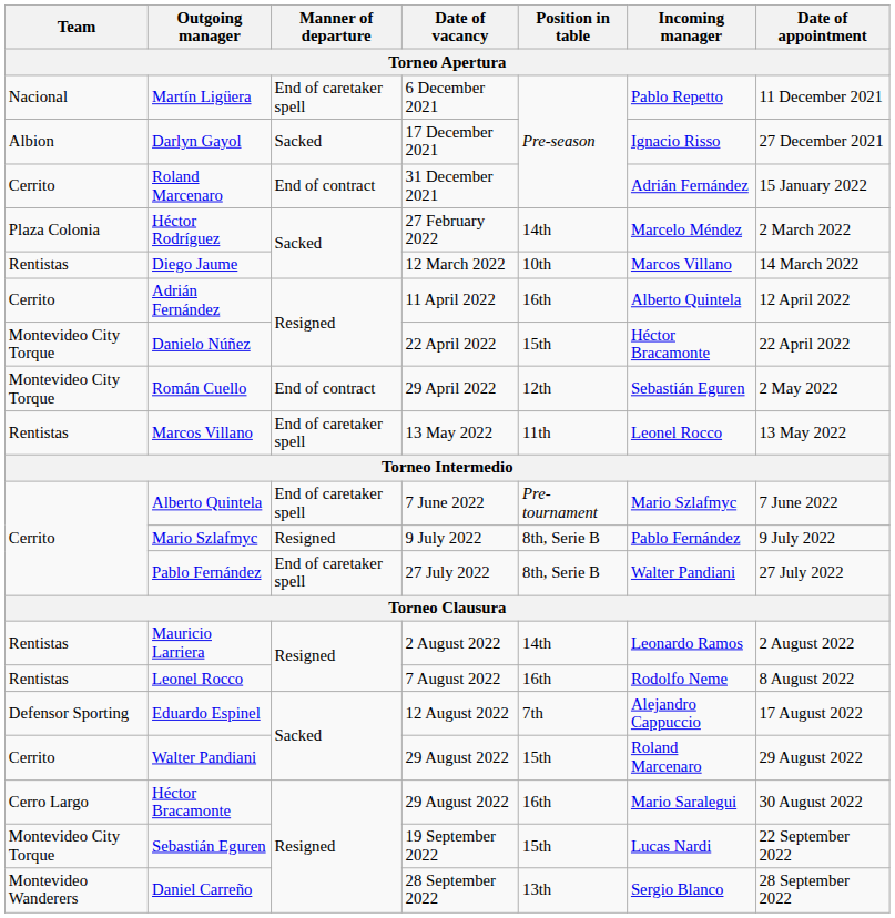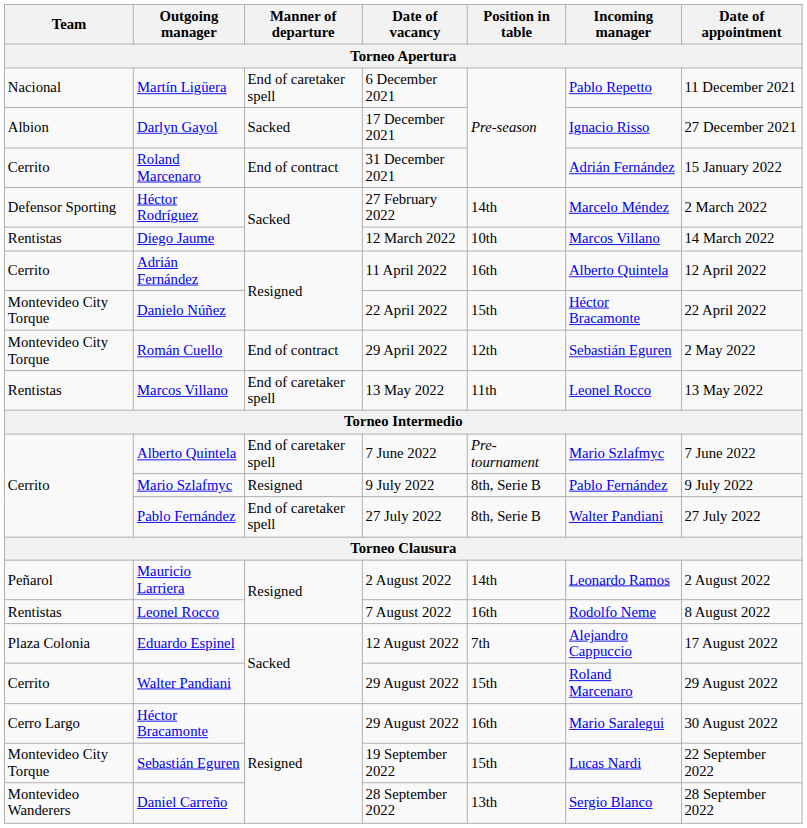Héctor Rodríguez | Team: Plaza Colonia -> Defensor Sporting
Mauricio Larriera | Team: Rentistas -> Peñarol
Eduardo Espinel | Team: Defensor Sporting -> Plaza Colonia
